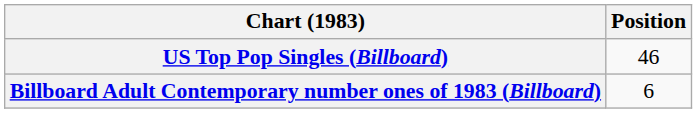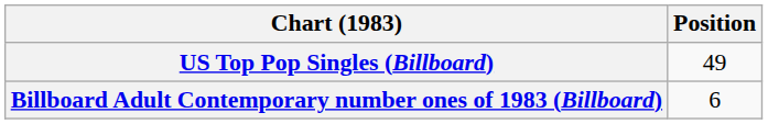US Top Pop Singles (Billboard) | Position: 46 -> 49
